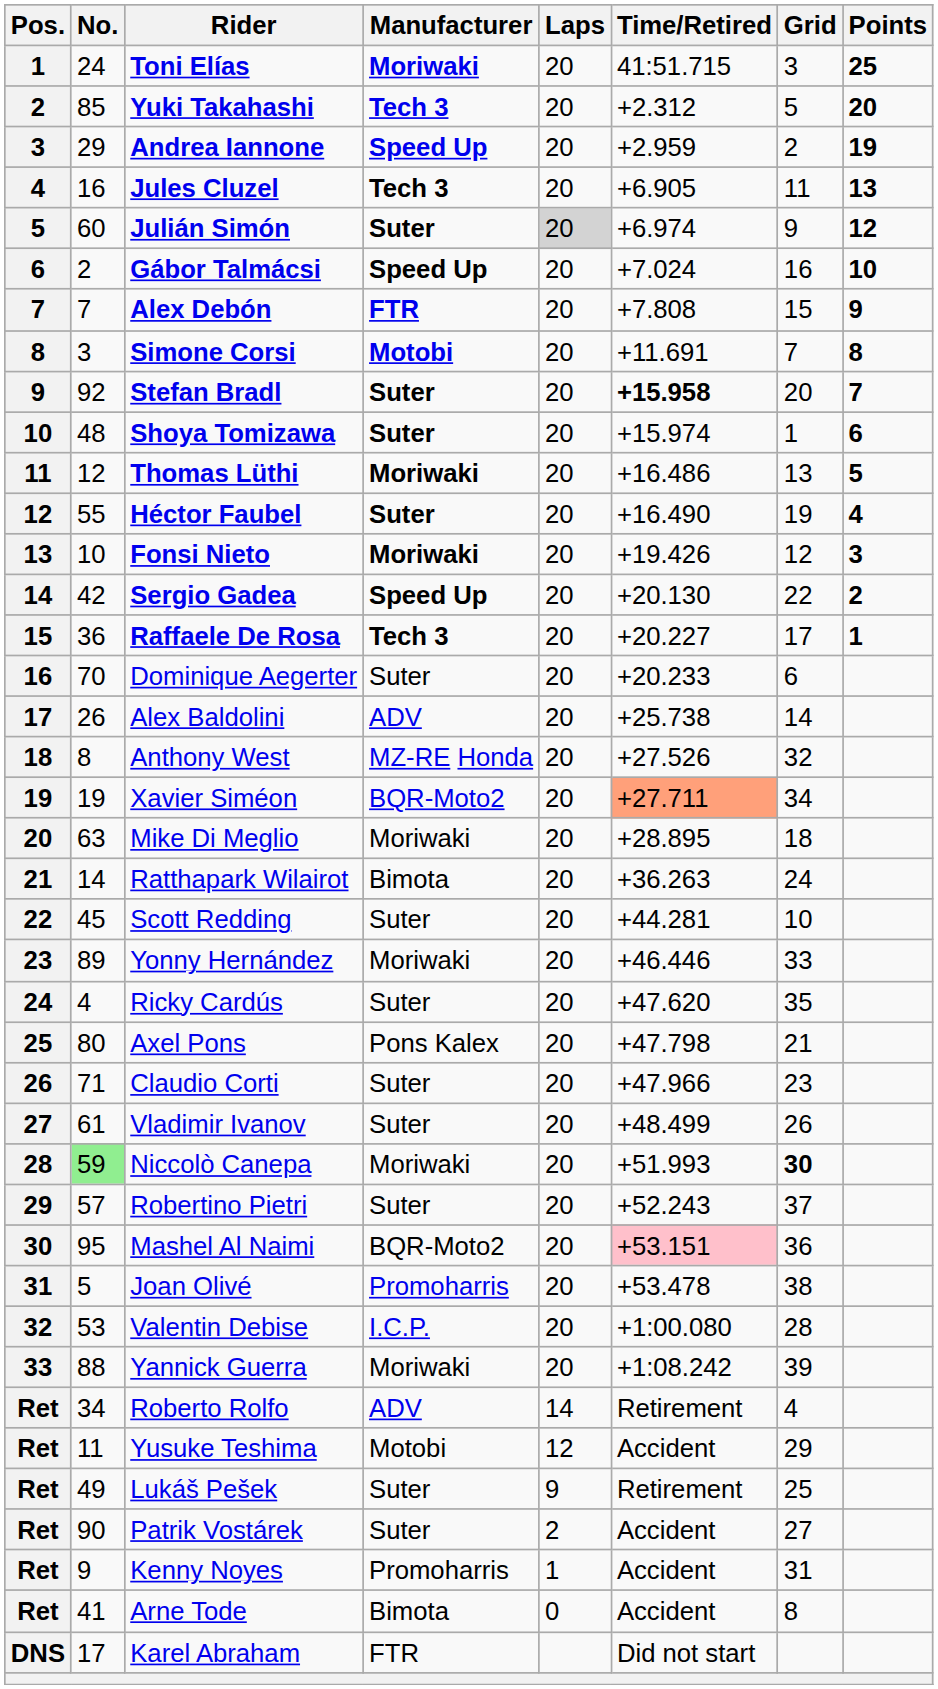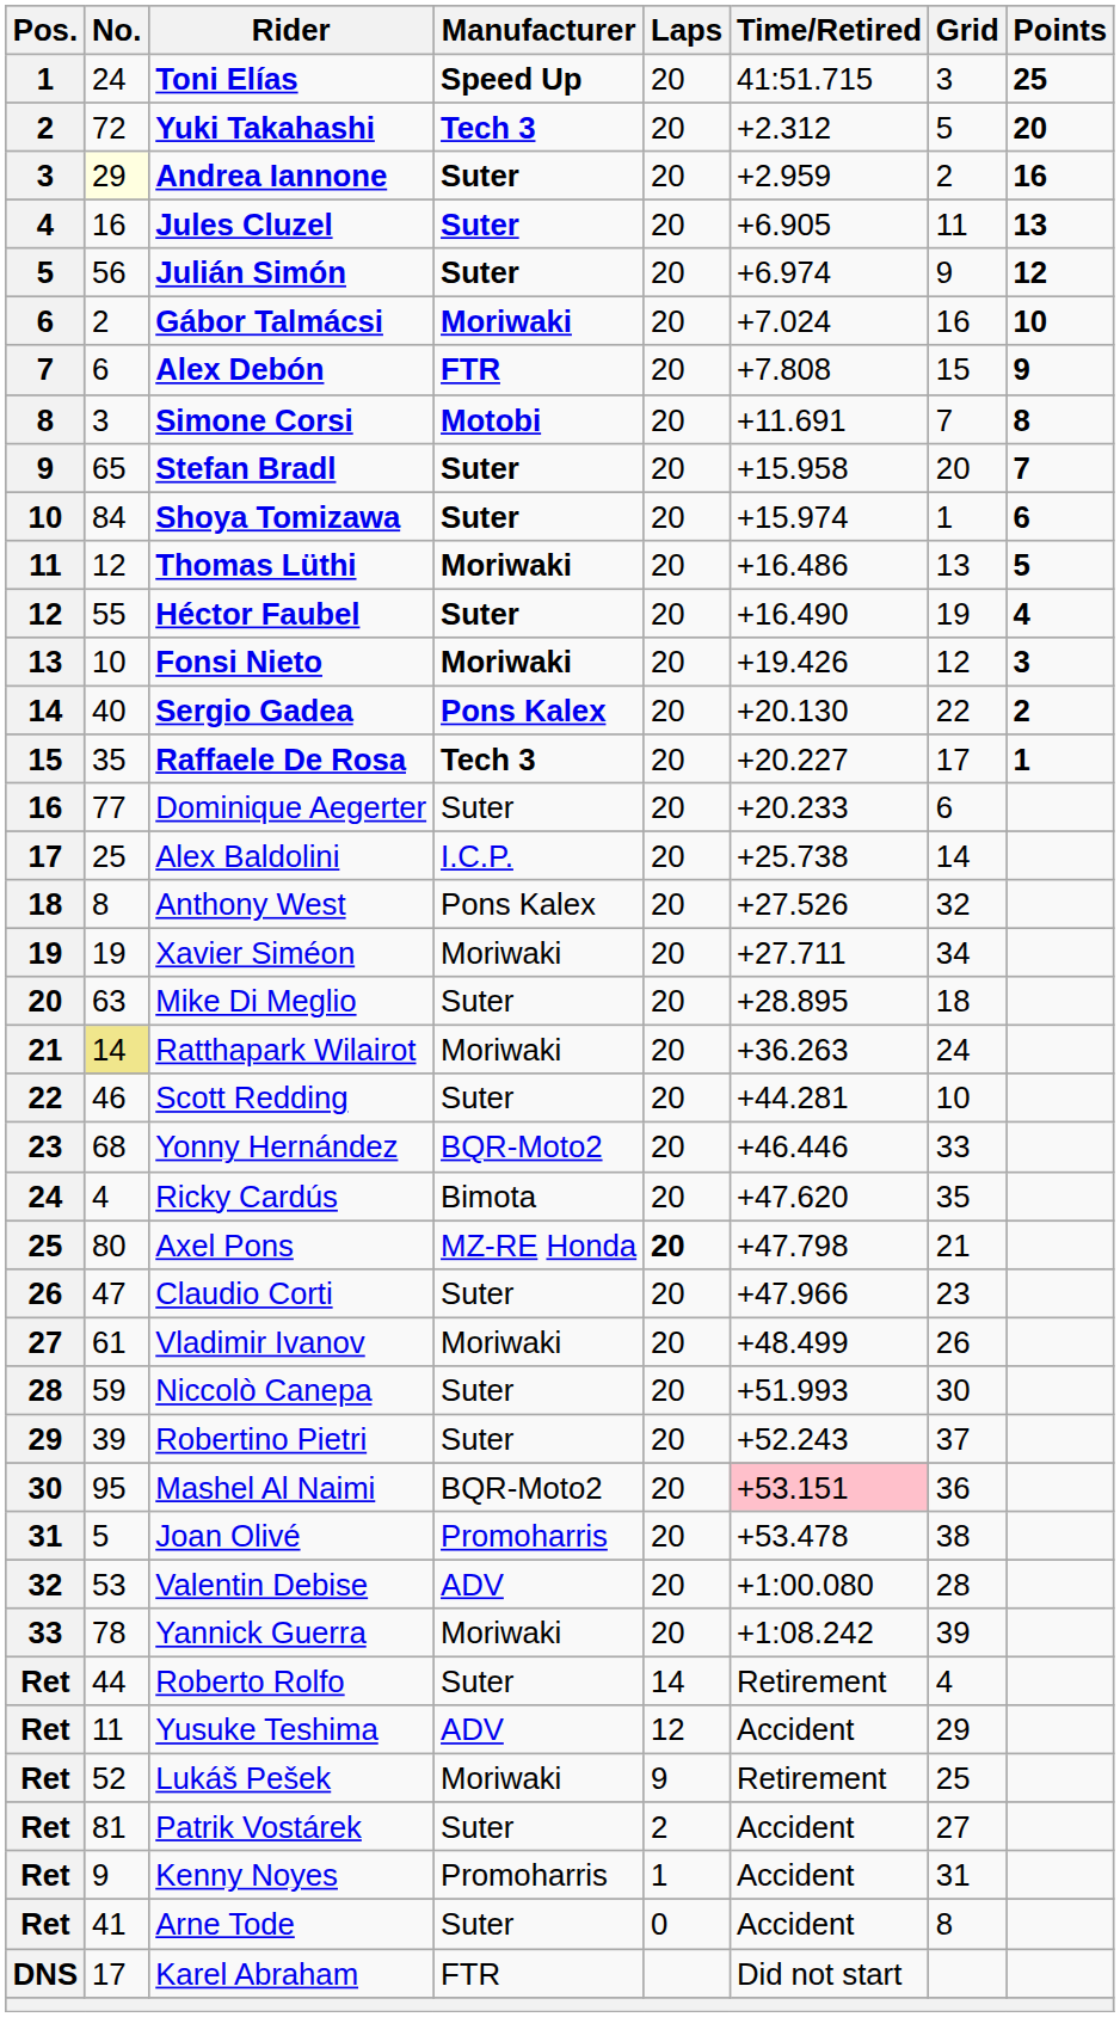Toni Elías | Manufacturer: Moriwaki -> Speed Up
Yuki Takahashi | No.: 85 -> 72
Andrea Iannone | No.: no background -> lightyellow background
Andrea Iannone | Manufacturer: Speed Up -> Suter
Andrea Iannone | Points: 19 -> 16
Jules Cluzel | Manufacturer: Tech 3 -> Suter
Julián Simón | No.: 60 -> 56
Julián Simón | Laps: lightgrey background -> no background
Gábor Talmácsi | Manufacturer: Speed Up -> Moriwaki
Alex Debón | No.: 7 -> 6
Stefan Bradl | No.: 92 -> 65
Stefan Bradl | Time/Retired: bold -> normal
Shoya Tomizawa | No.: 48 -> 84
Sergio Gadea | No.: 42 -> 40
Sergio Gadea | Manufacturer: Speed Up -> Pons Kalex
Raffaele De Rosa | No.: 36 -> 35
Dominique Aegerter | No.: 70 -> 77
Alex Baldolini | No.: 26 -> 25
Alex Baldolini | Manufacturer: ADV -> I.C.P.
Anthony West | Manufacturer: MZ-RE Honda -> Pons Kalex
Xavier Siméon | Manufacturer: BQR-Moto2 -> Moriwaki
Xavier Siméon | Time/Retired: lightsalmon background -> no background
Mike Di Meglio | Manufacturer: Moriwaki -> Suter
Ratthapark Wilairot | No.: no background -> khaki background
Ratthapark Wilairot | Manufacturer: Bimota -> Moriwaki
Scott Redding | No.: 45 -> 46
Yonny Hernández | No.: 89 -> 68
Yonny Hernández | Manufacturer: Moriwaki -> BQR-Moto2
Ricky Cardús | Manufacturer: Suter -> Bimota
Axel Pons | Manufacturer: Pons Kalex -> MZ-RE Honda
Axel Pons | Laps: normal -> bold
Claudio Corti | No.: 71 -> 47
Vladimir Ivanov | Manufacturer: Suter -> Moriwaki
Niccolò Canepa | No.: lightgreen background -> no background
Niccolò Canepa | Manufacturer: Moriwaki -> Suter
Niccolò Canepa | Grid: bold -> normal
Robertino Pietri | No.: 57 -> 39
Valentin Debise | Manufacturer: I.C.P. -> ADV
Yannick Guerra | No.: 88 -> 78
Roberto Rolfo | No.: 34 -> 44
Roberto Rolfo | Manufacturer: ADV -> Suter
Yusuke Teshima | Manufacturer: Motobi -> ADV
Lukáš Pešek | No.: 49 -> 52
Lukáš Pešek | Manufacturer: Suter -> Moriwaki
Patrik Vostárek | No.: 90 -> 81
Arne Tode | Manufacturer: Bimota -> Suter
